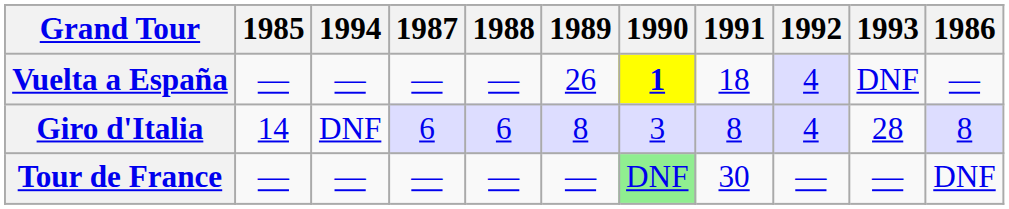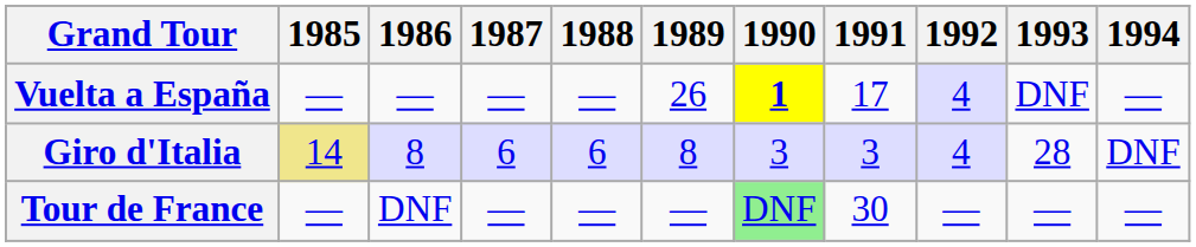columns swapped: 1986 <-> 1994
Vuelta a España | 1991: 18 -> 17
Giro d'Italia | 1985: no background -> khaki background
Giro d'Italia | 1991: 8 -> 3
